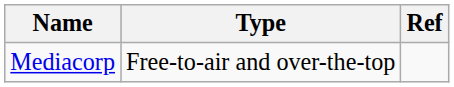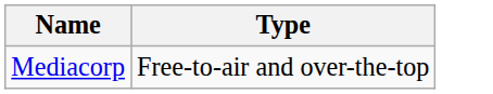- column: Ref
